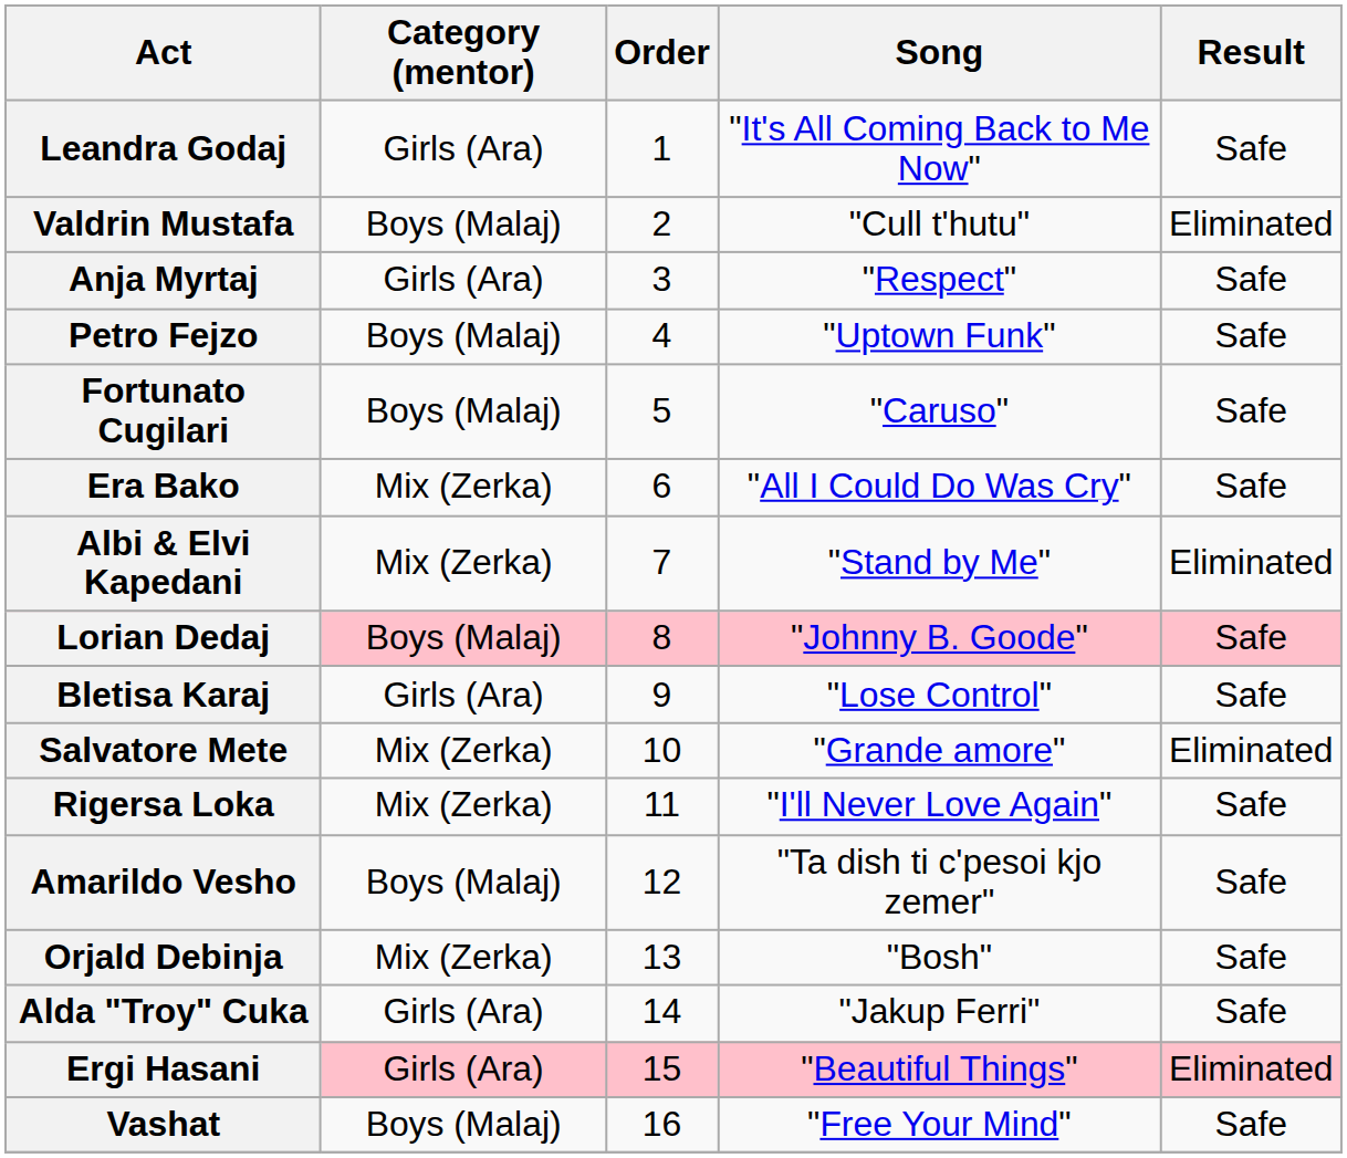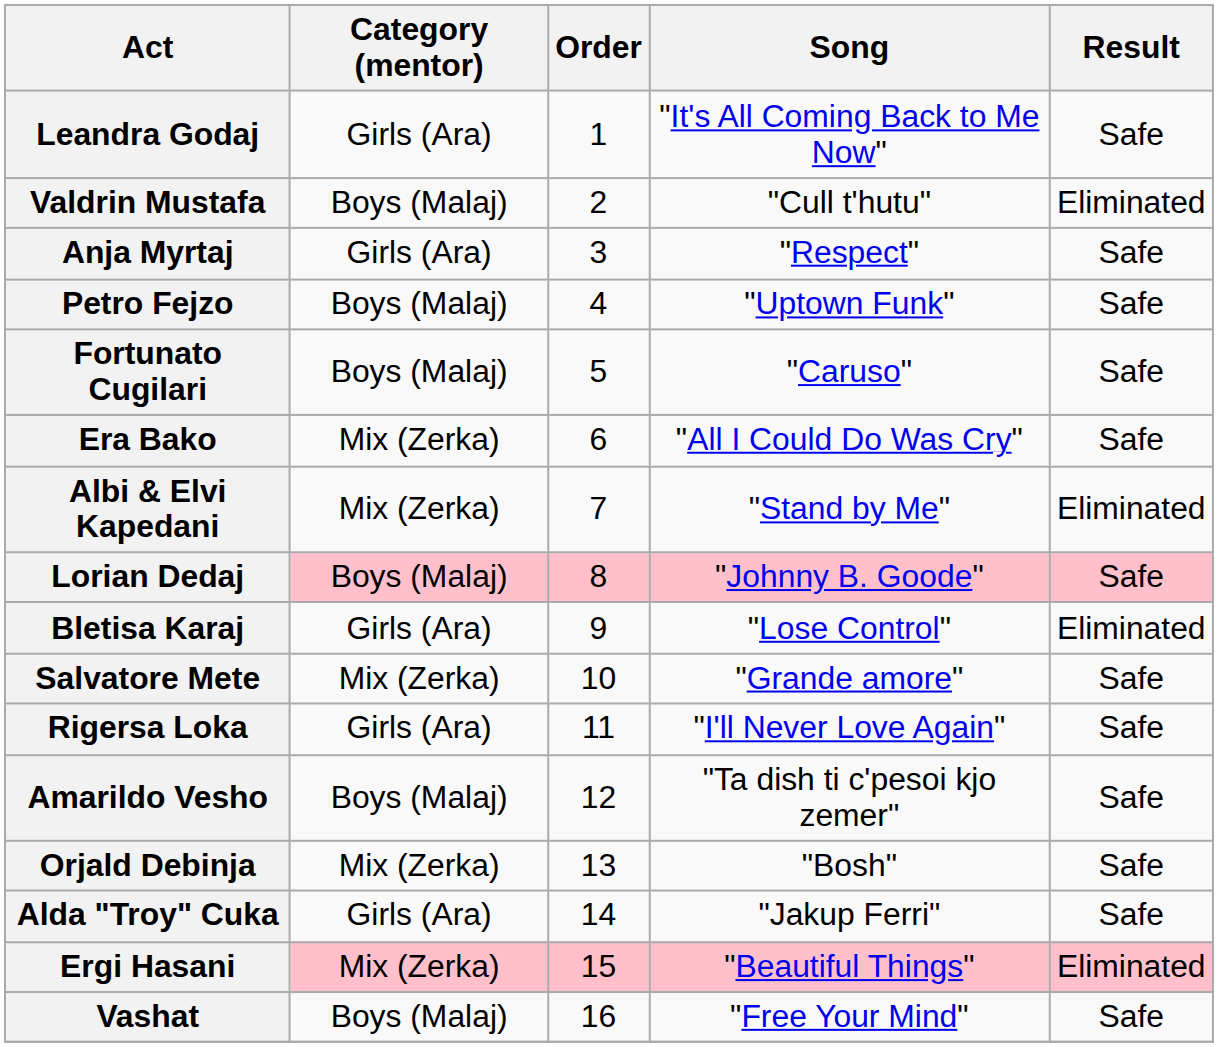Bletisa Karaj | Result: Safe -> Eliminated
Salvatore Mete | Result: Eliminated -> Safe
Rigersa Loka | Category (mentor): Mix (Zerka) -> Girls (Ara)
Ergi Hasani | Category (mentor): Girls (Ara) -> Mix (Zerka)
